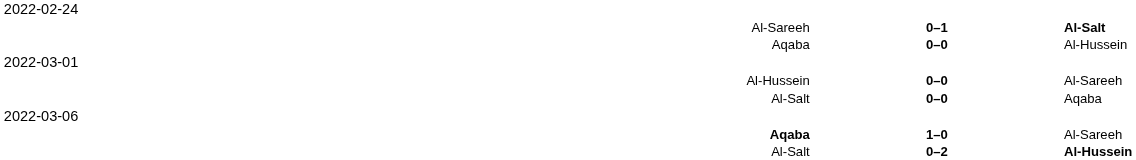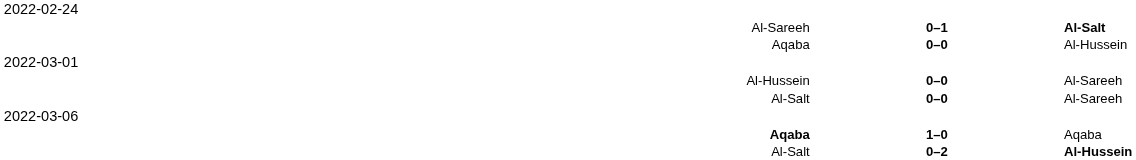Al-Salt / 0–0 | column 3: Aqaba -> Al-Sareeh
Aqaba / 1–0 | column 3: Al-Sareeh -> Aqaba
